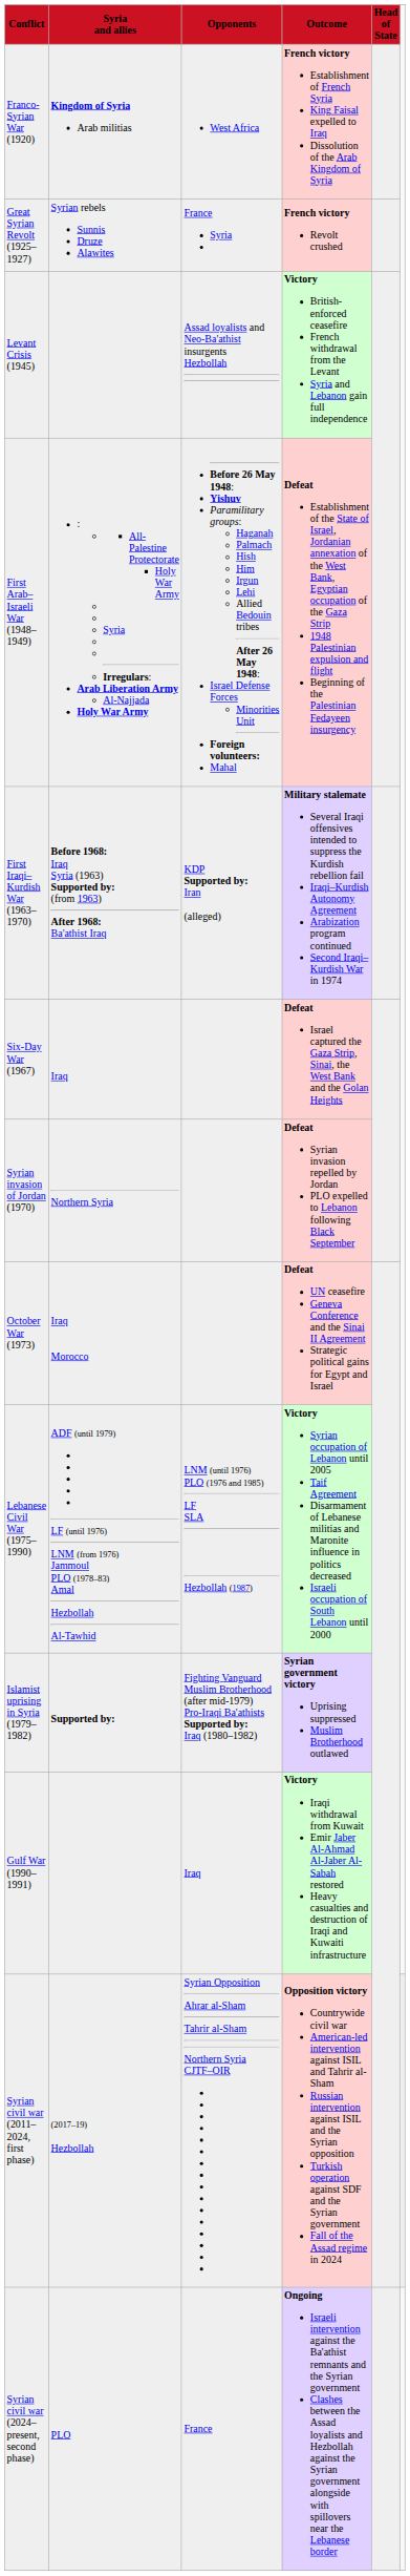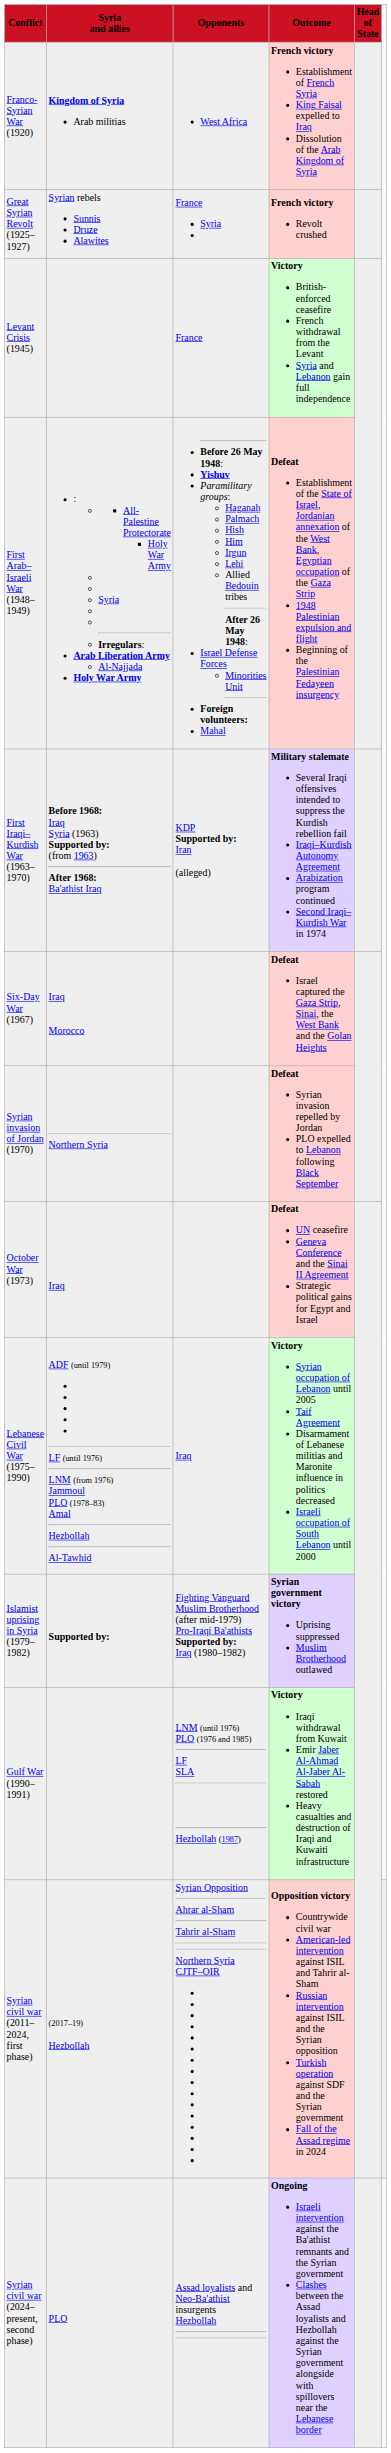Levant Crisis (1945) | Opponents: Assad loyalists and Neo-Ba'athist insurgents Hezbollah -> France
Six-Day War (1967) | Syria and allies: Iraq -> Iraq Morocco
October War (1973) | Syria and allies: Iraq Morocco -> Iraq
Lebanese Civil War (1975–1990) | Opponents: LNM (until 1976) PLO (1976 and 1985) LF SLA Hezbollah (1987) -> Iraq
Gulf War (1990–1991) | Opponents: Iraq -> LNM (until 1976) PLO (1976 and 1985) LF SLA Hezbollah (1987)
Syrian civil war (2024–present, second phase) | Opponents: France -> Assad loyalists and Neo-Ba'athist insurgents Hezbollah
